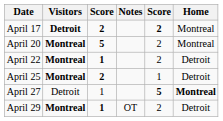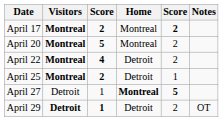columns swapped: Home <-> Notes
April 17 | Visitors: Detroit -> Montreal
April 22 | column 3: 1 -> 4
April 29 | Visitors: Montreal -> Detroit
